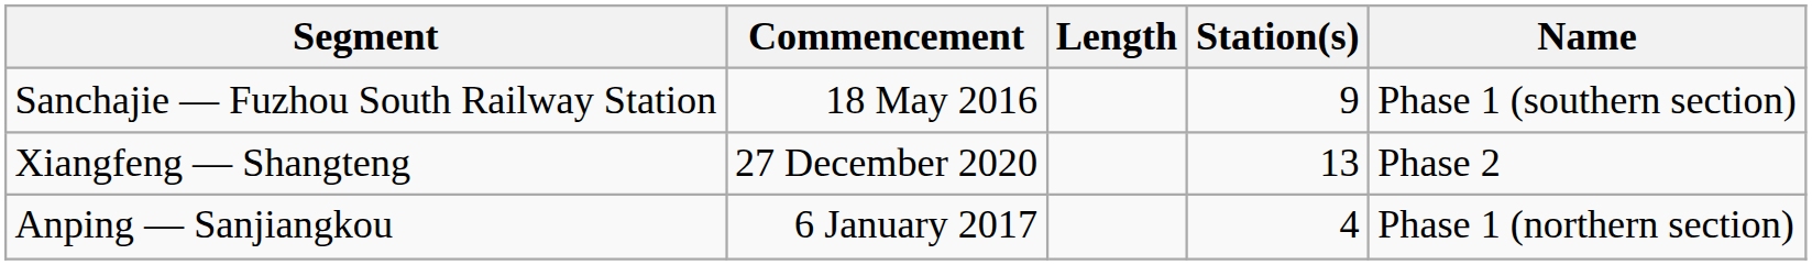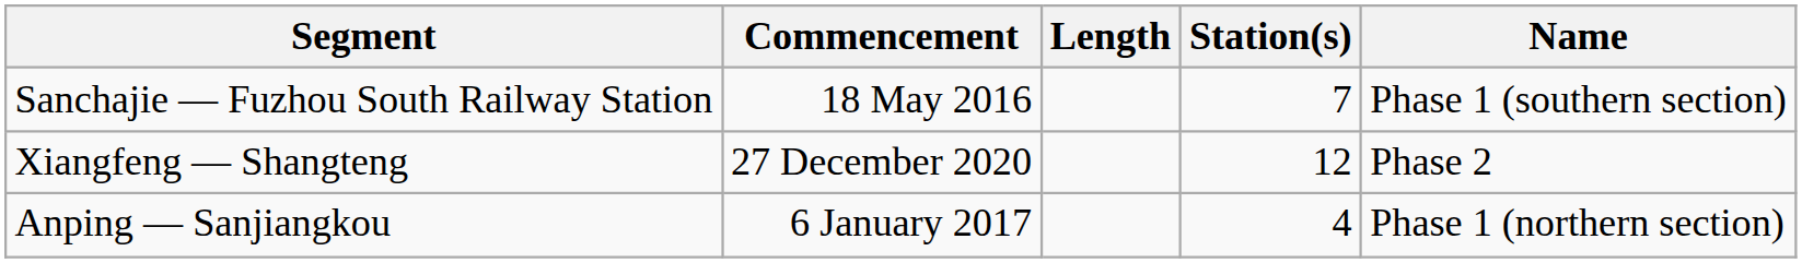Sanchajie — Fuzhou South Railway Station | Station(s): 9 -> 7
Xiangfeng — Shangteng | Station(s): 13 -> 12
